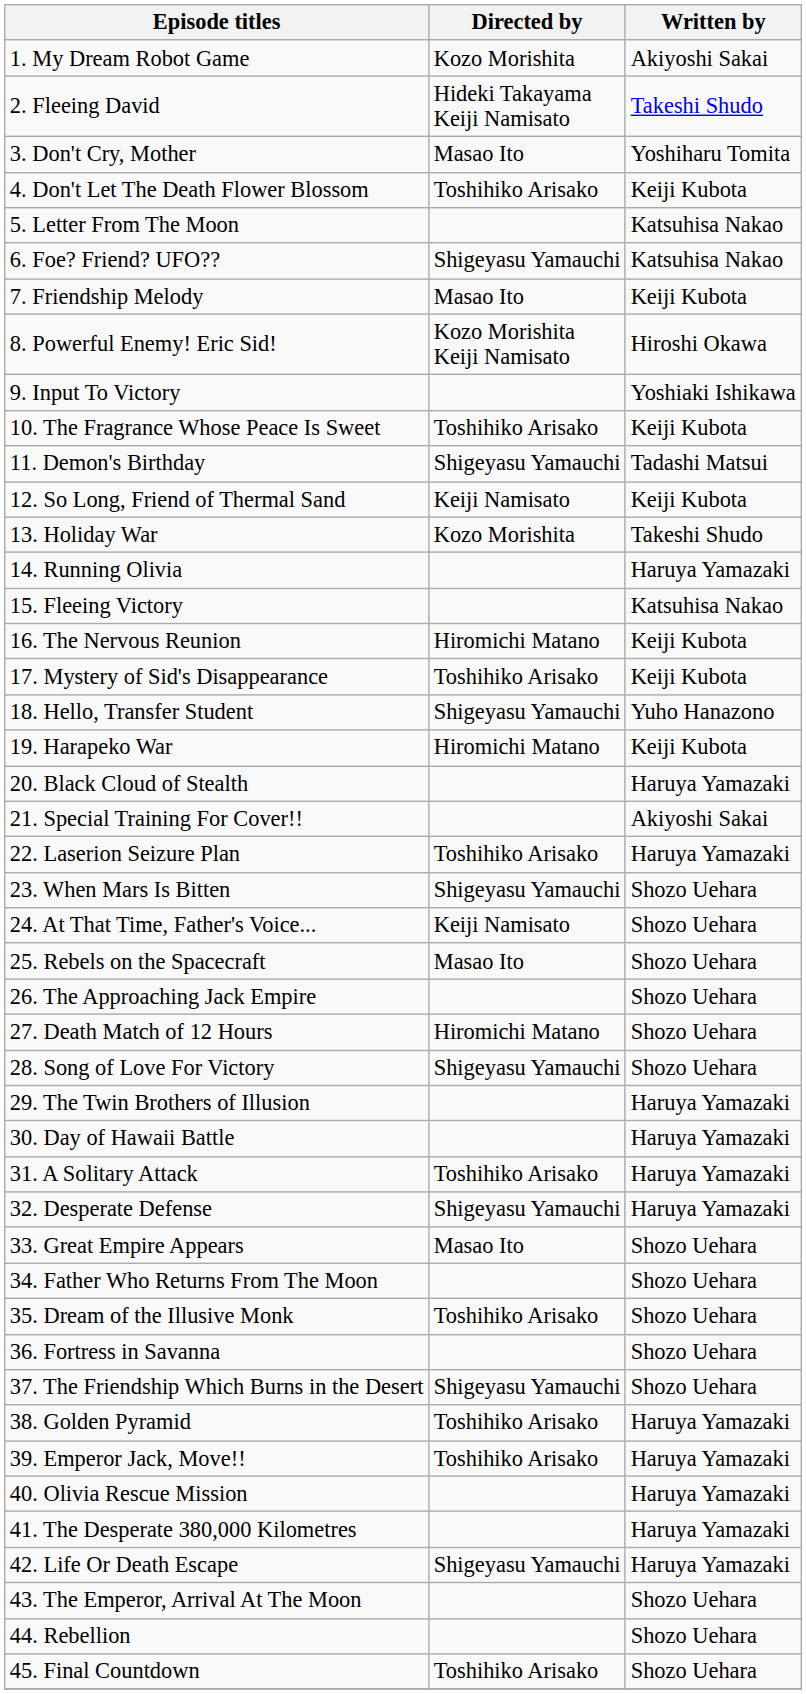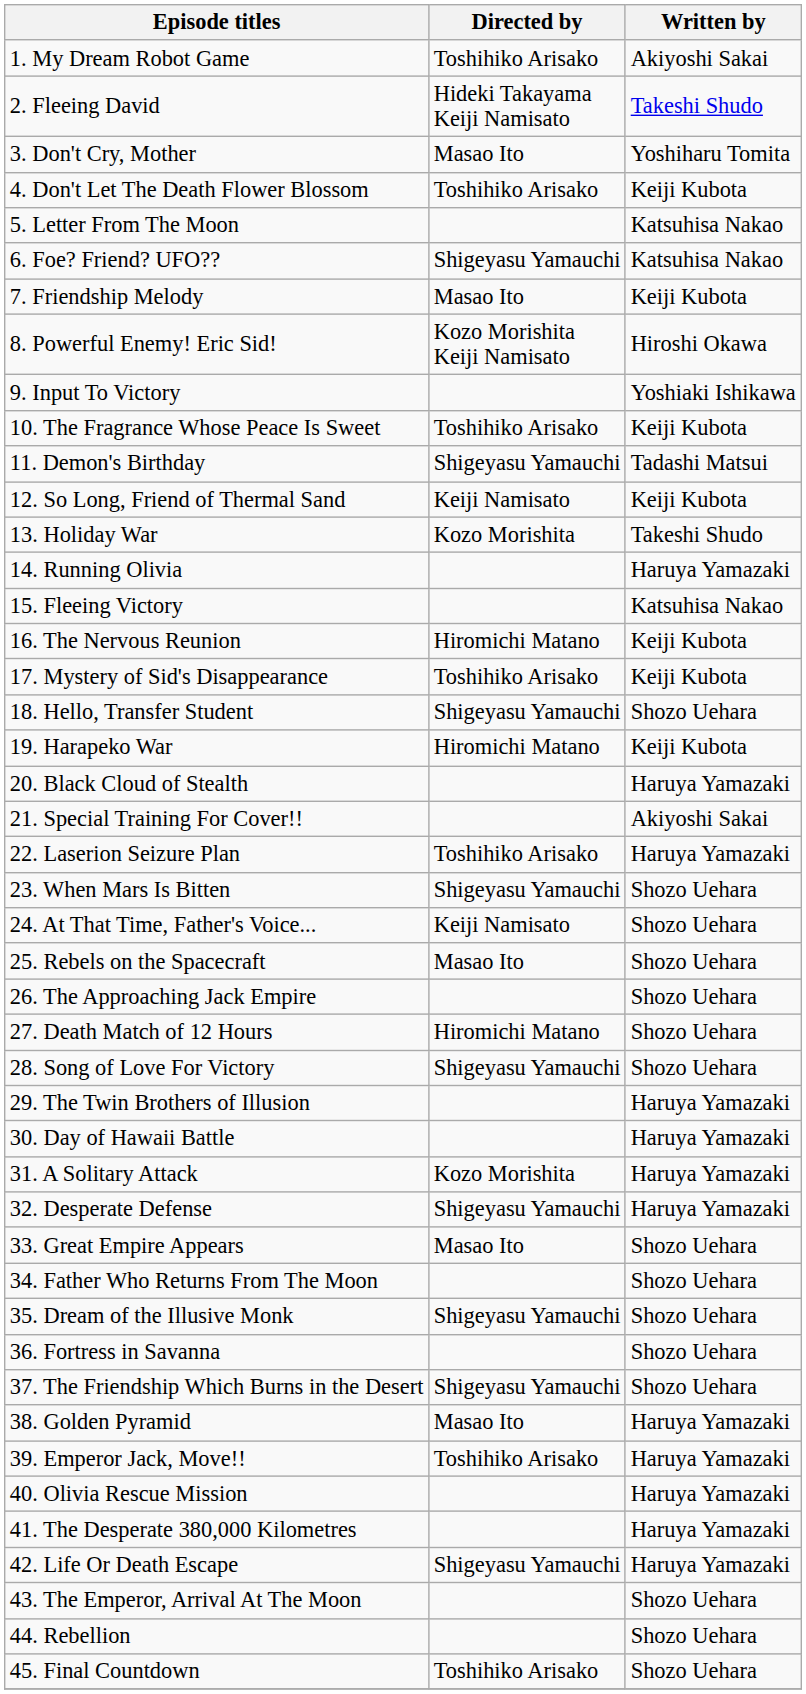1. My Dream Robot Game | Directed by: Kozo Morishita -> Toshihiko Arisako
18. Hello, Transfer Student | Written by: Yuho Hanazono -> Shozo Uehara
31. A Solitary Attack | Directed by: Toshihiko Arisako -> Kozo Morishita
35. Dream of the Illusive Monk | Directed by: Toshihiko Arisako -> Shigeyasu Yamauchi
38. Golden Pyramid | Directed by: Toshihiko Arisako -> Masao Ito
